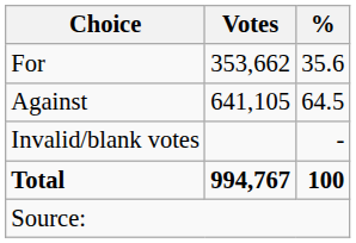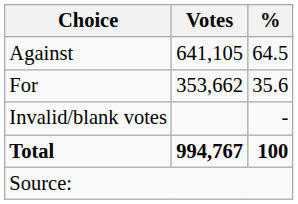rows swapped: For <-> Against
